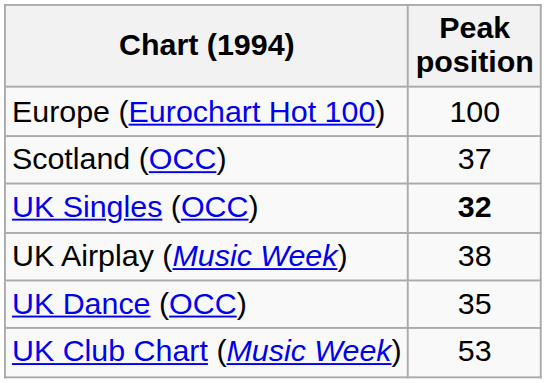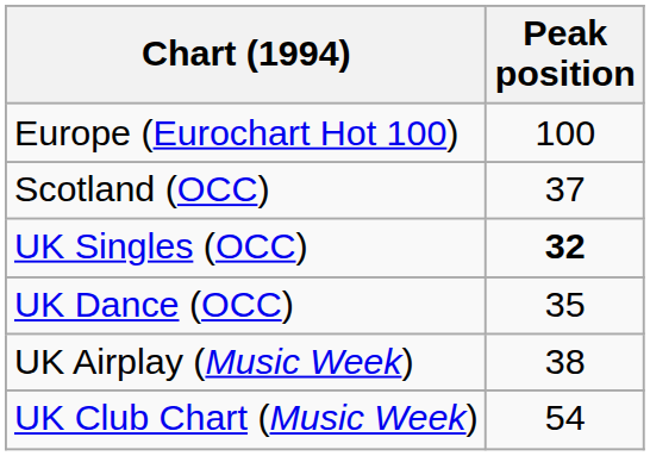rows swapped: UK Dance (OCC) <-> UK Airplay (Music Week)
UK Club Chart (Music Week) | Peak position: 53 -> 54
